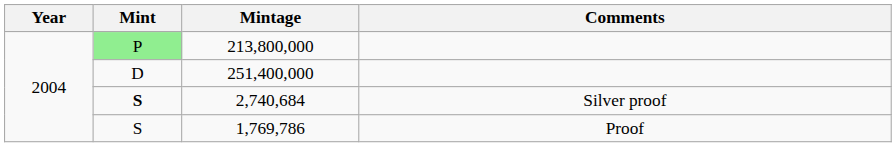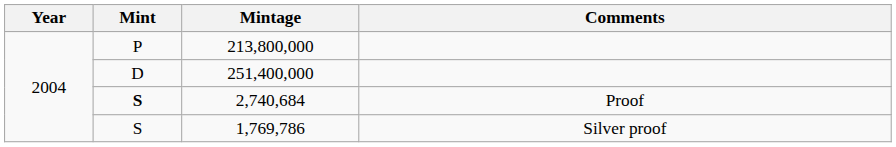213,800,000 | Mint: lightgreen background -> no background
2,740,684 | Comments: Silver proof -> Proof
1,769,786 | Comments: Proof -> Silver proof
